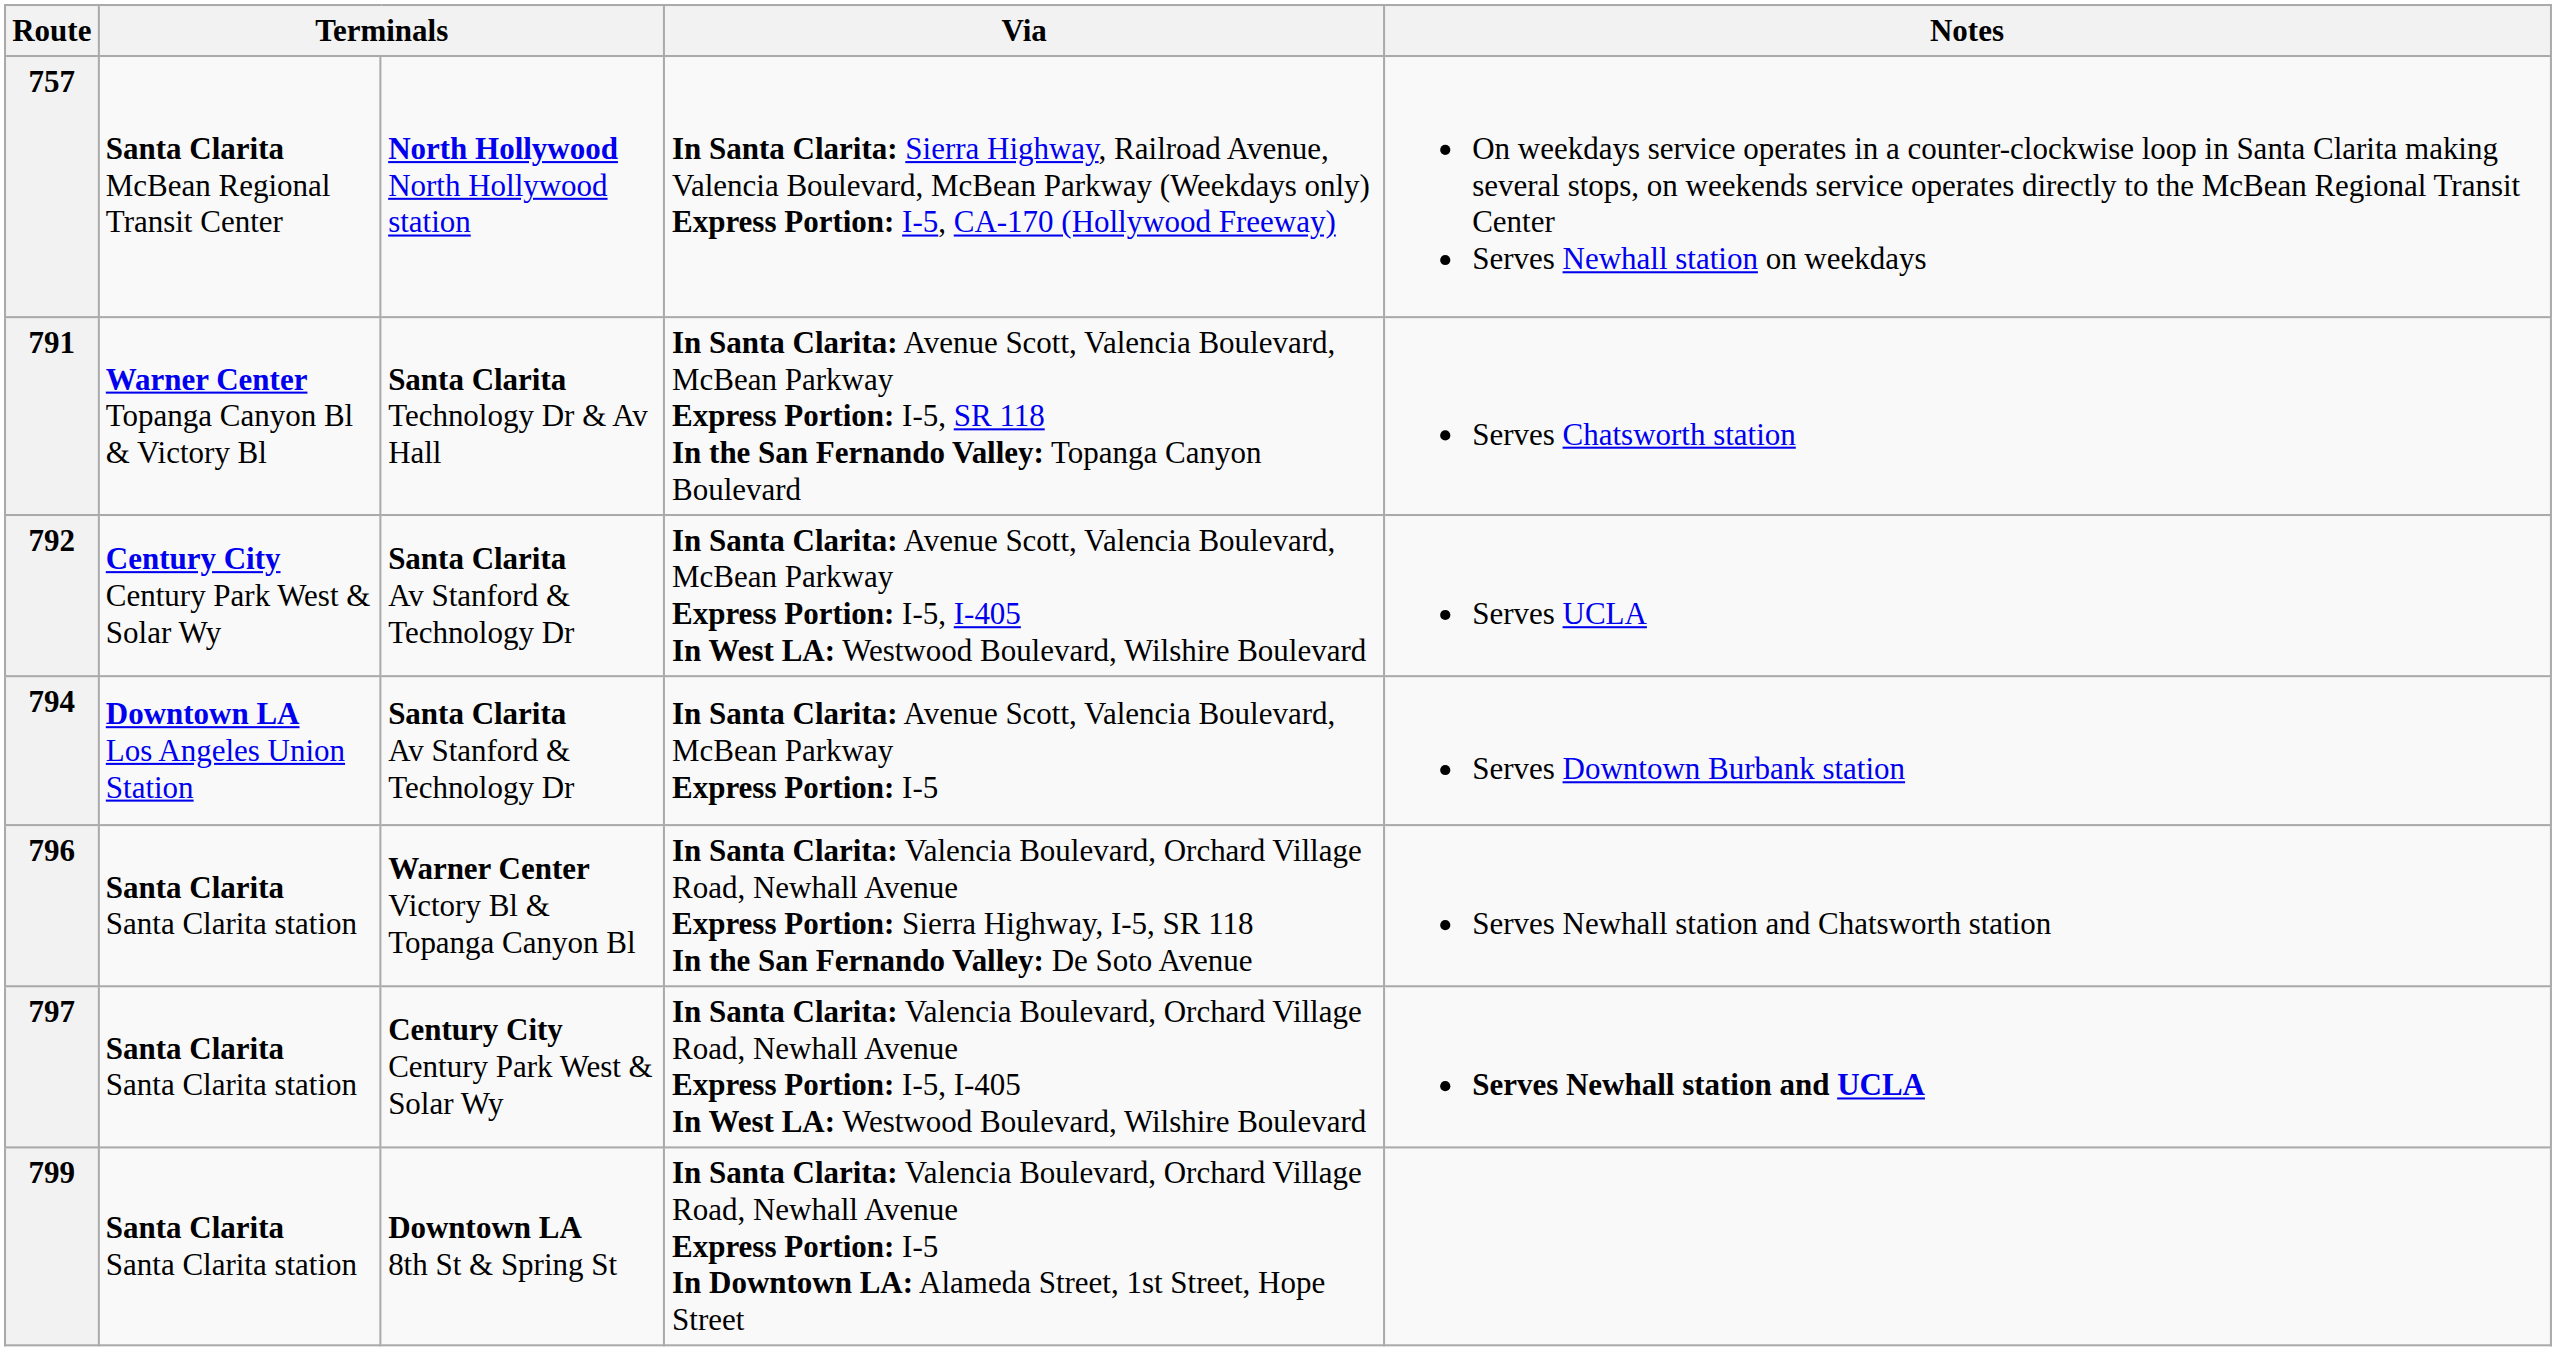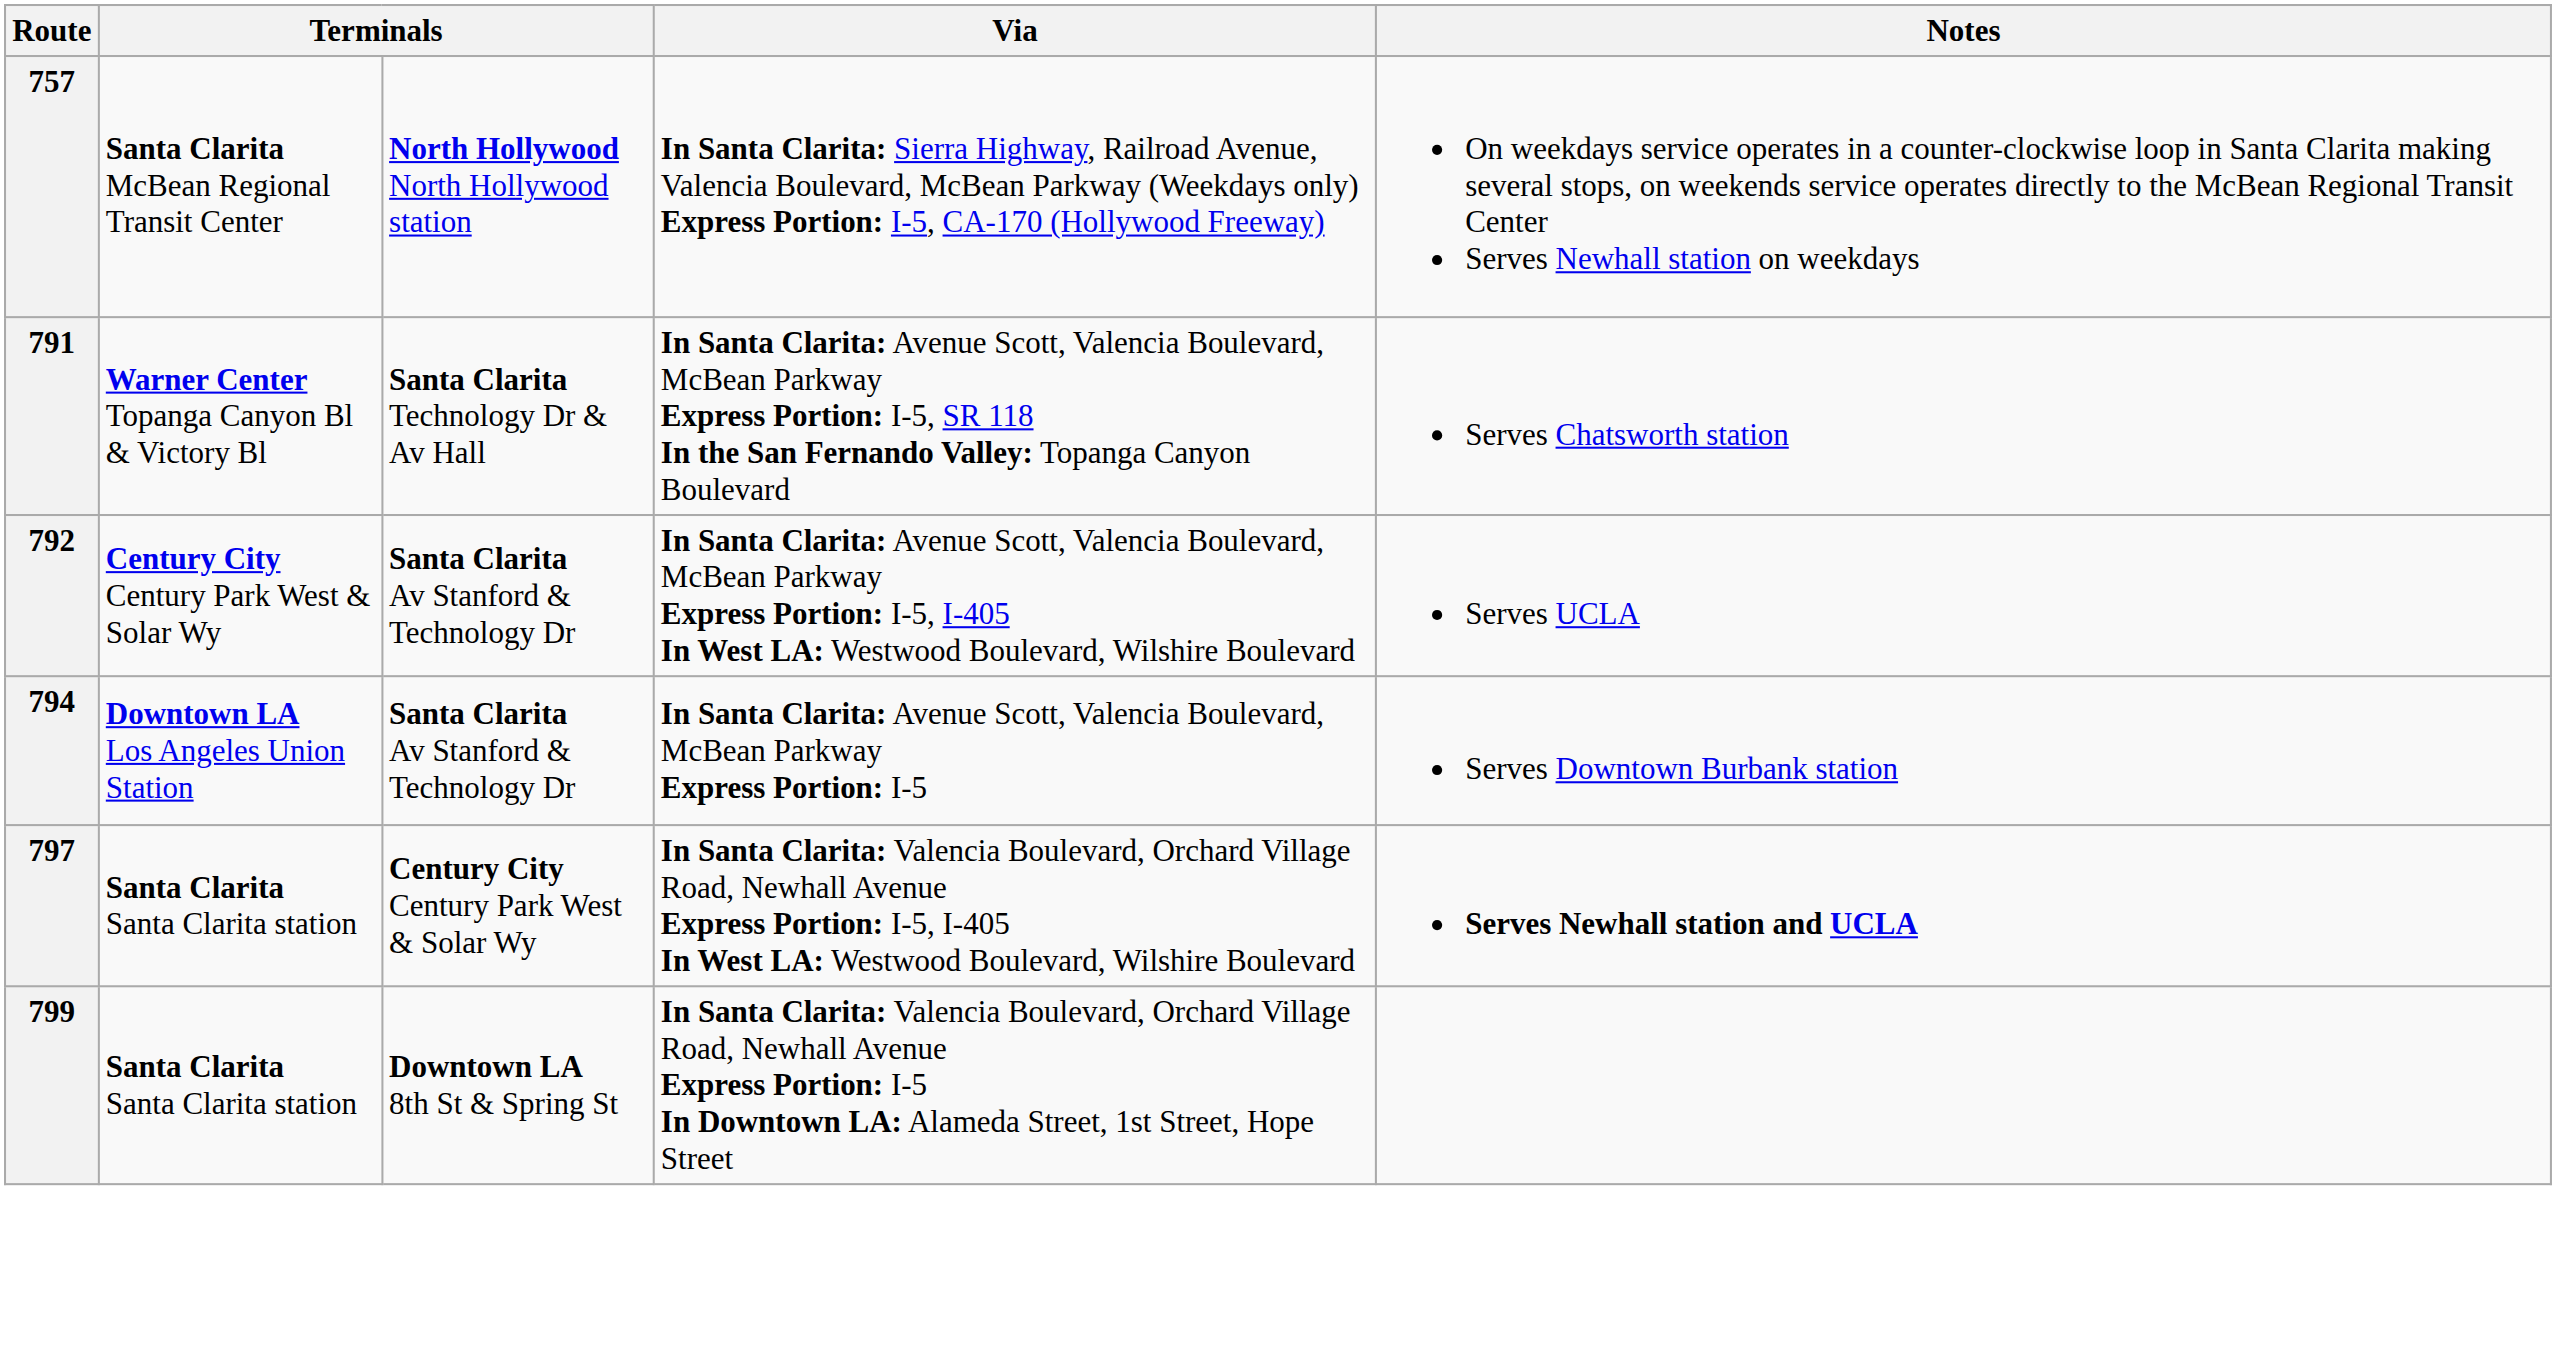- row: 796 | Santa Clarita Santa Clarita station | Warner Center Victory Bl & Topanga Canyon Bl | In Santa Clarita: Valencia Boulevard, Orchard Village Road, Newhall Avenue Express Portion: Sierra Highway, I-5, SR 118 In the San Fernando Valley: De Soto Avenue | Serves Newhall station and Chatsworth station
